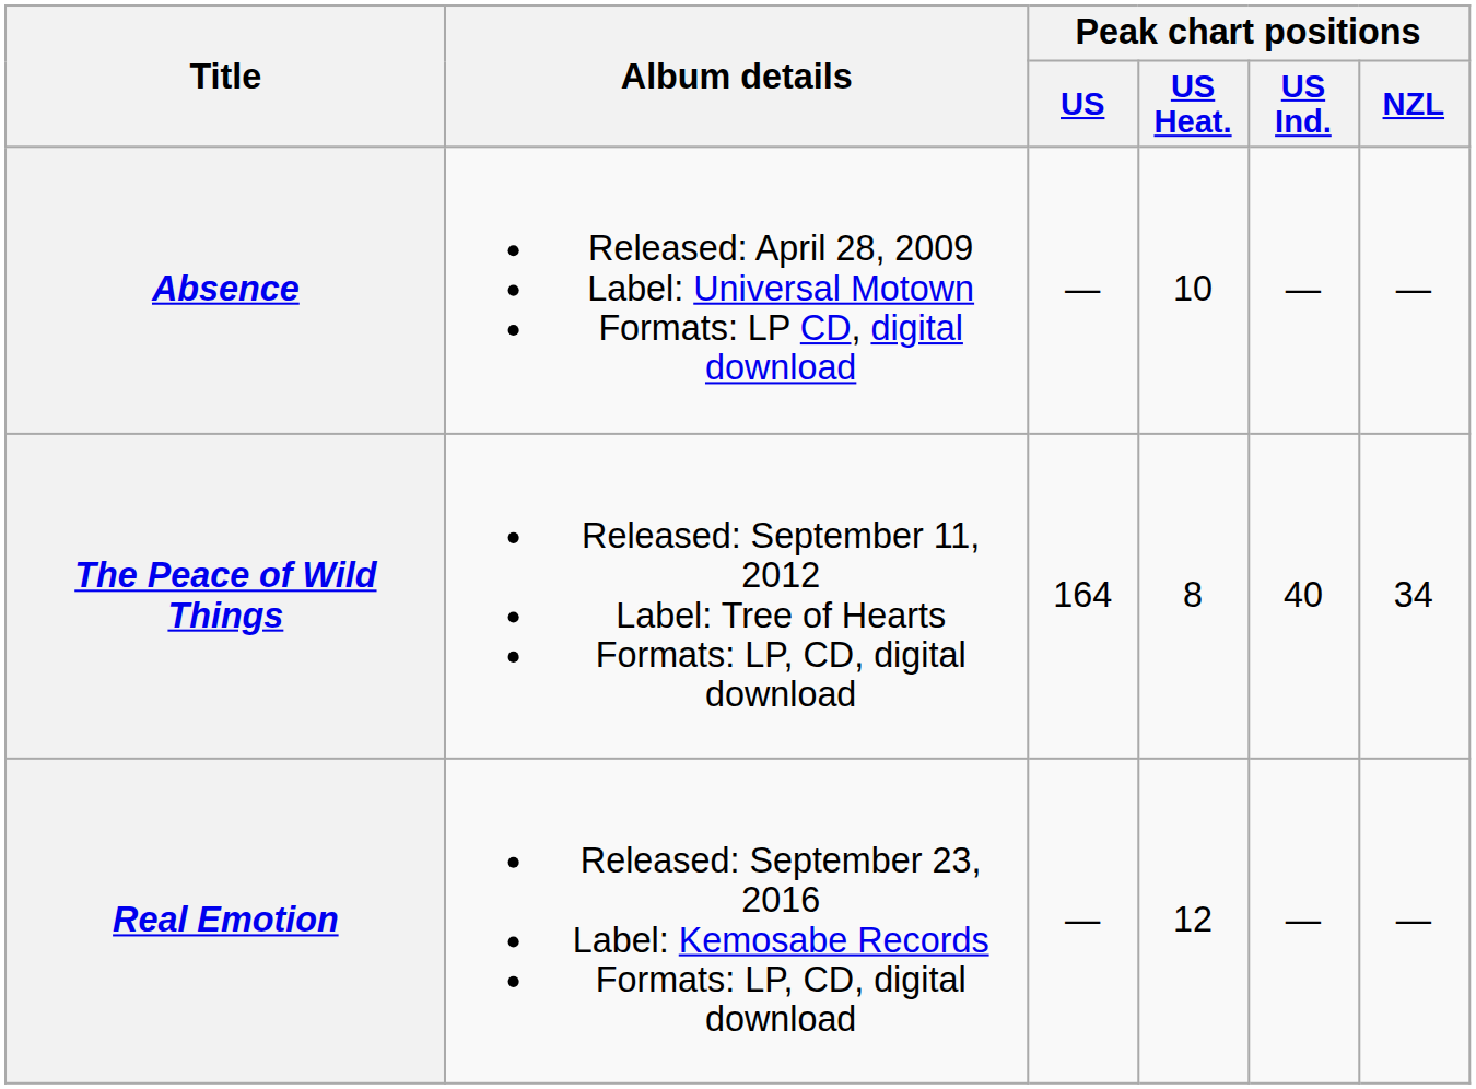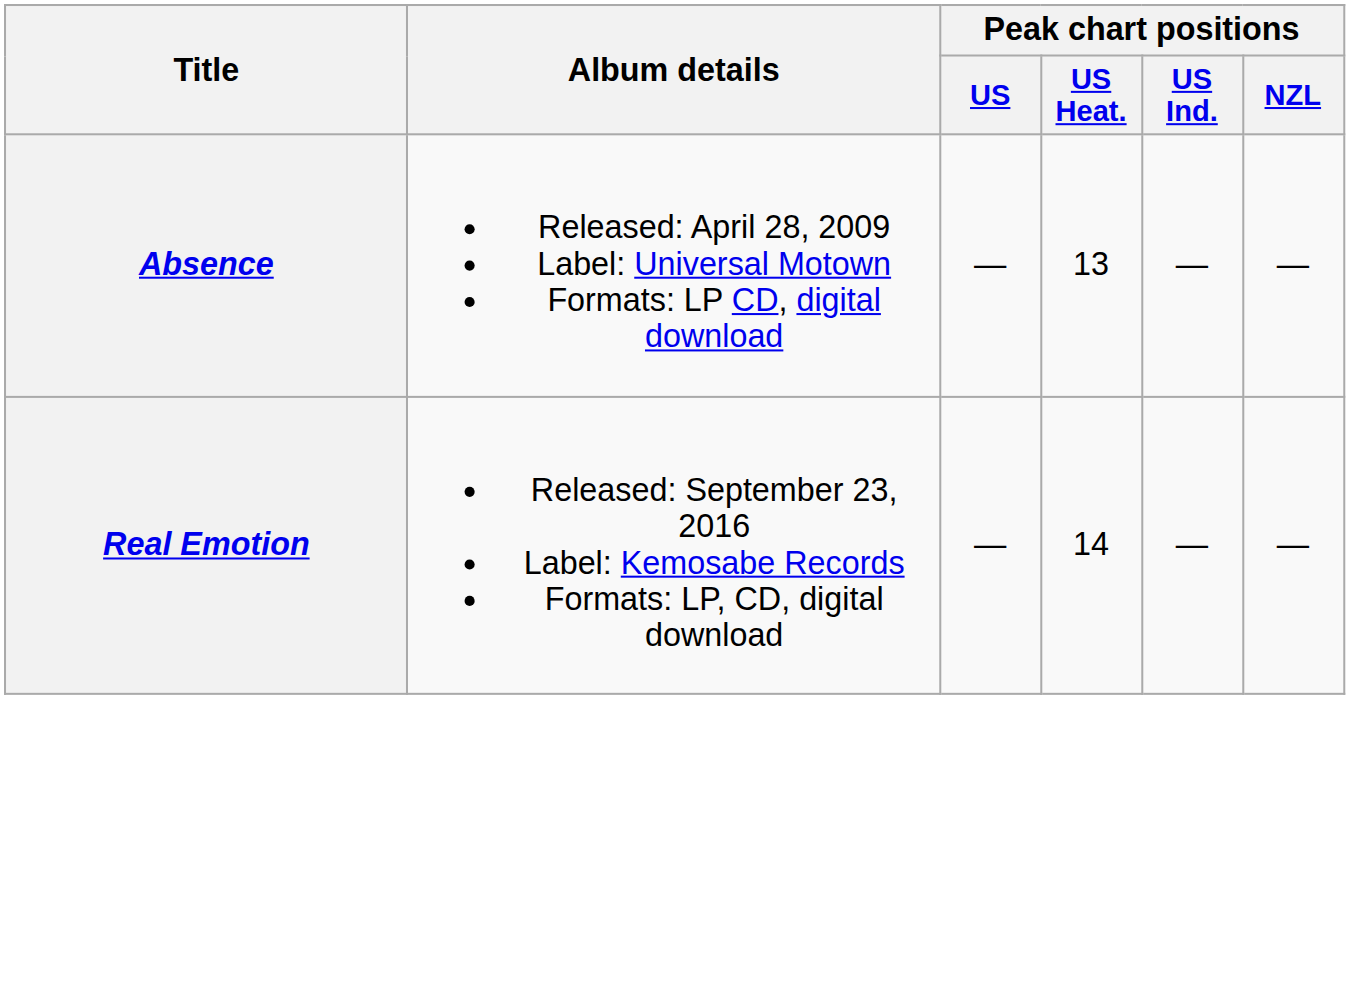Absence | Peak chart positions / US Heat.: 10 -> 13
- row: The Peace of Wild Things | Released: September 11, 2012 Label: Tree of Hearts Formats: LP, CD, digital download | 164 | 8 | 40 | 34
Real Emotion | Peak chart positions / US Heat.: 12 -> 14
